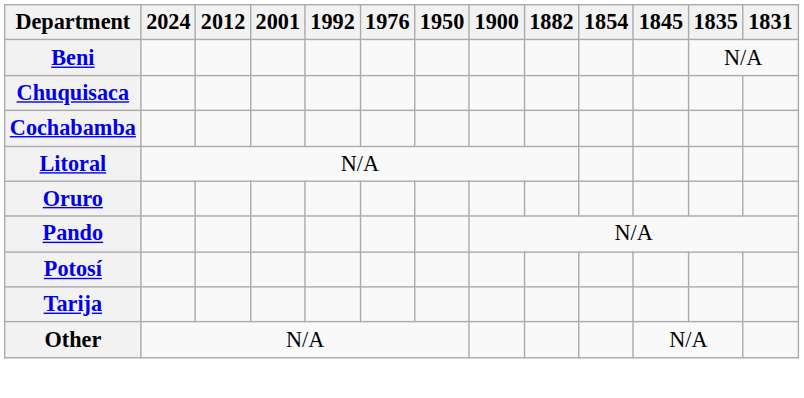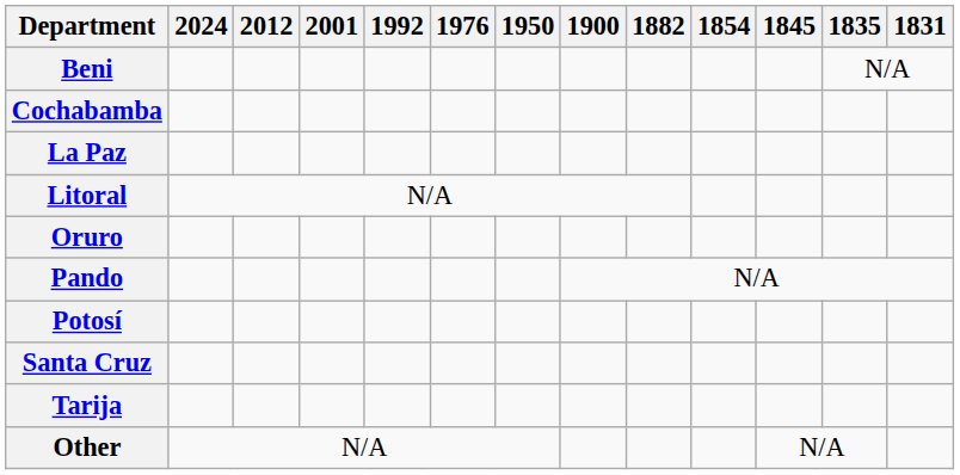- row: Chuquisaca
+ row: La Paz
+ row: Santa Cruz
